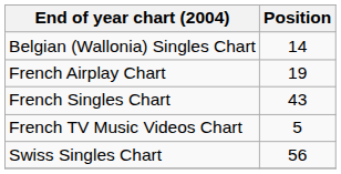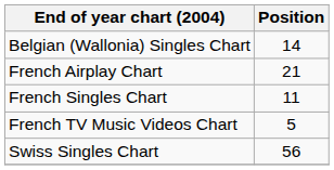French Airplay Chart | Position: 19 -> 21
French Singles Chart | Position: 43 -> 11
